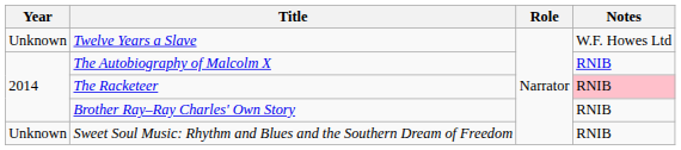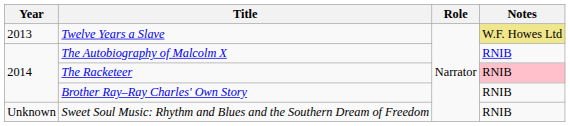Twelve Years a Slave | Year: Unknown -> 2013
Twelve Years a Slave | Notes: no background -> khaki background
